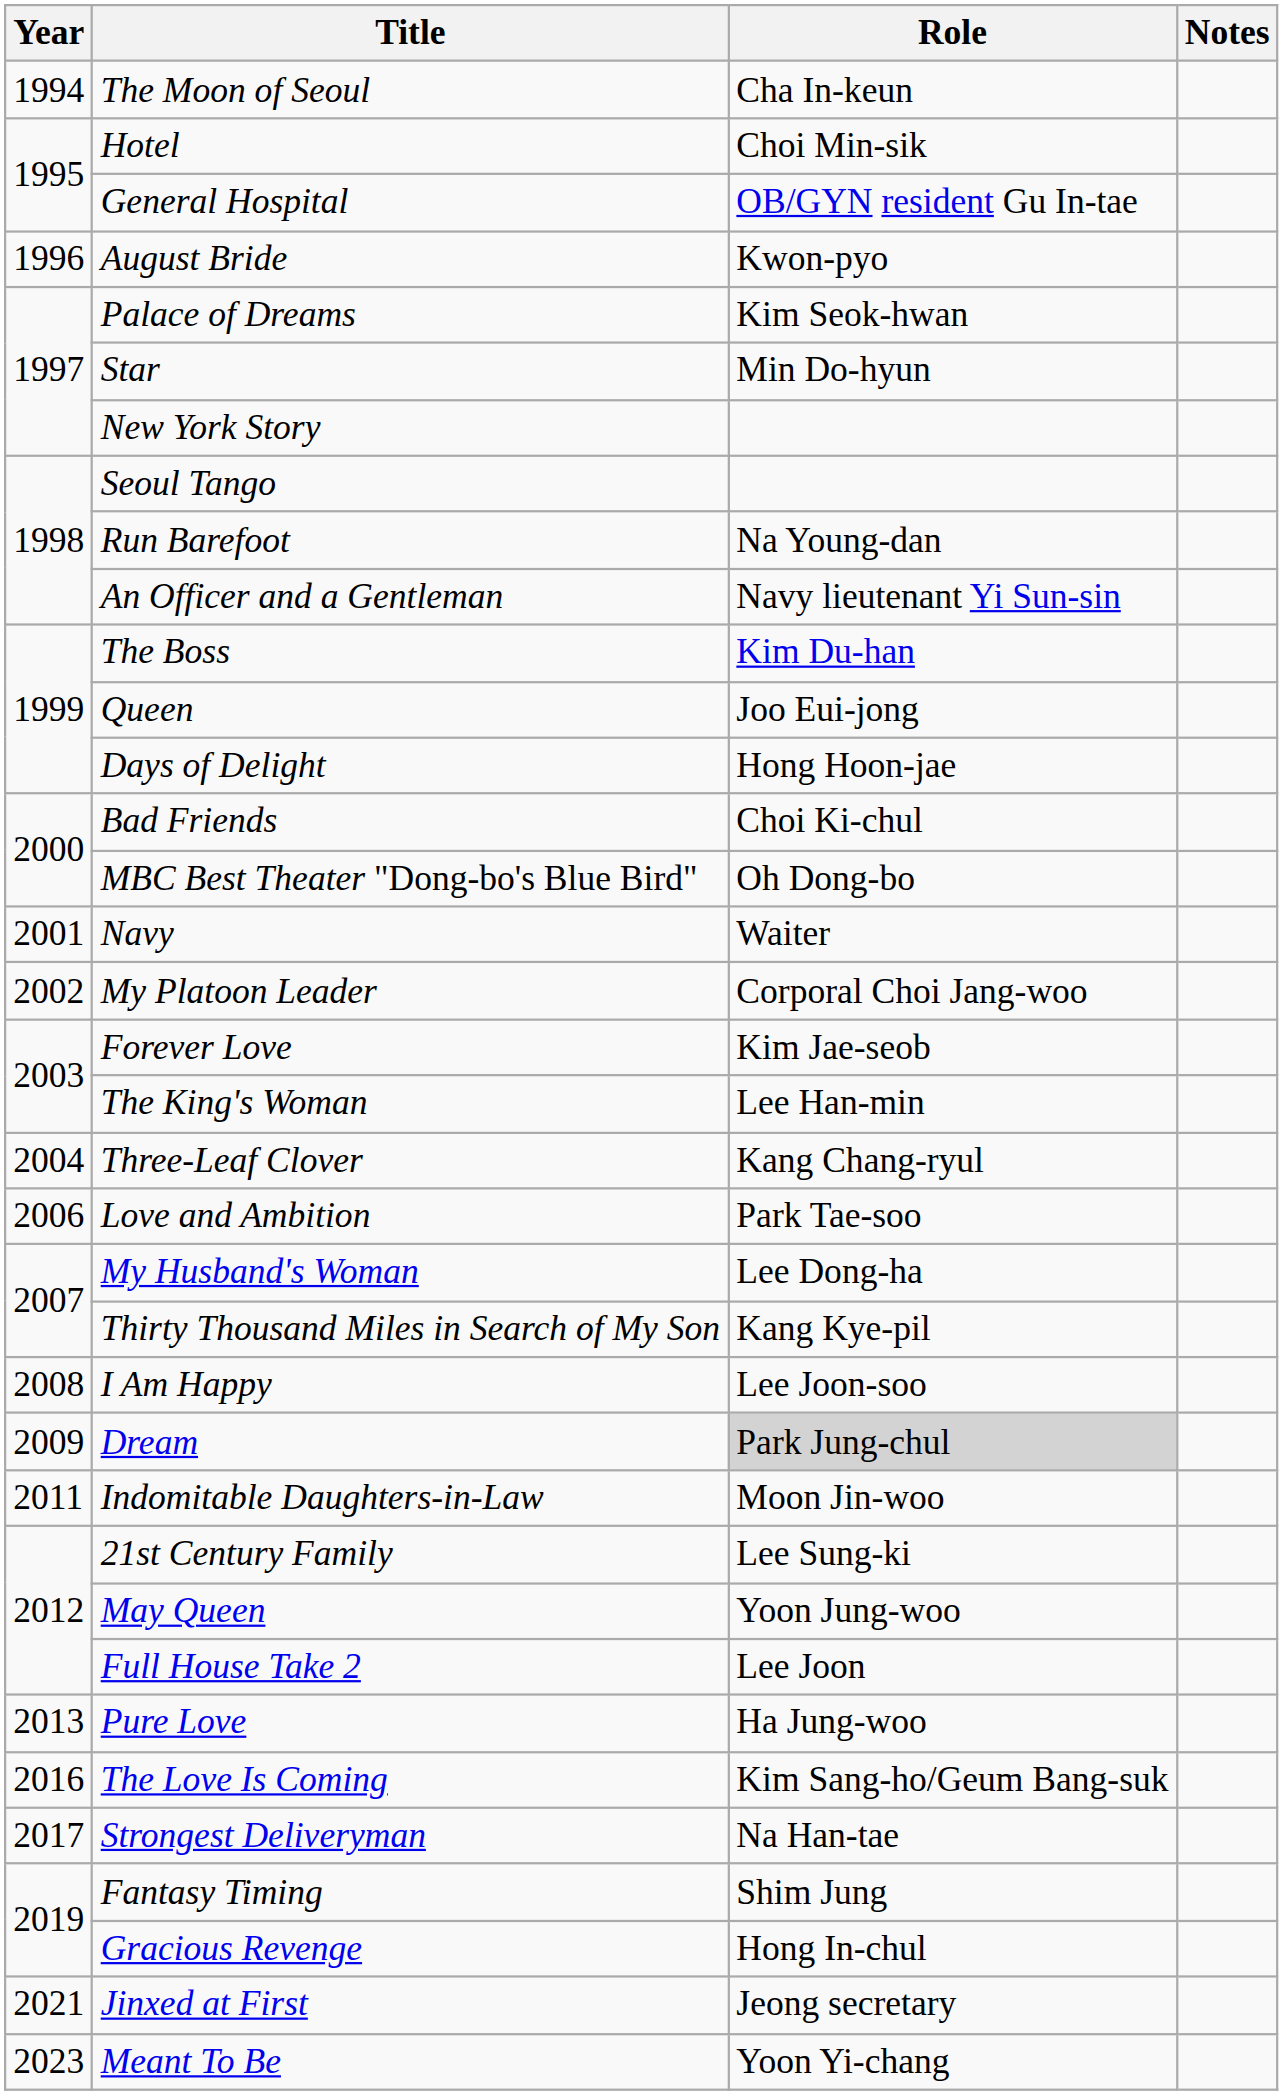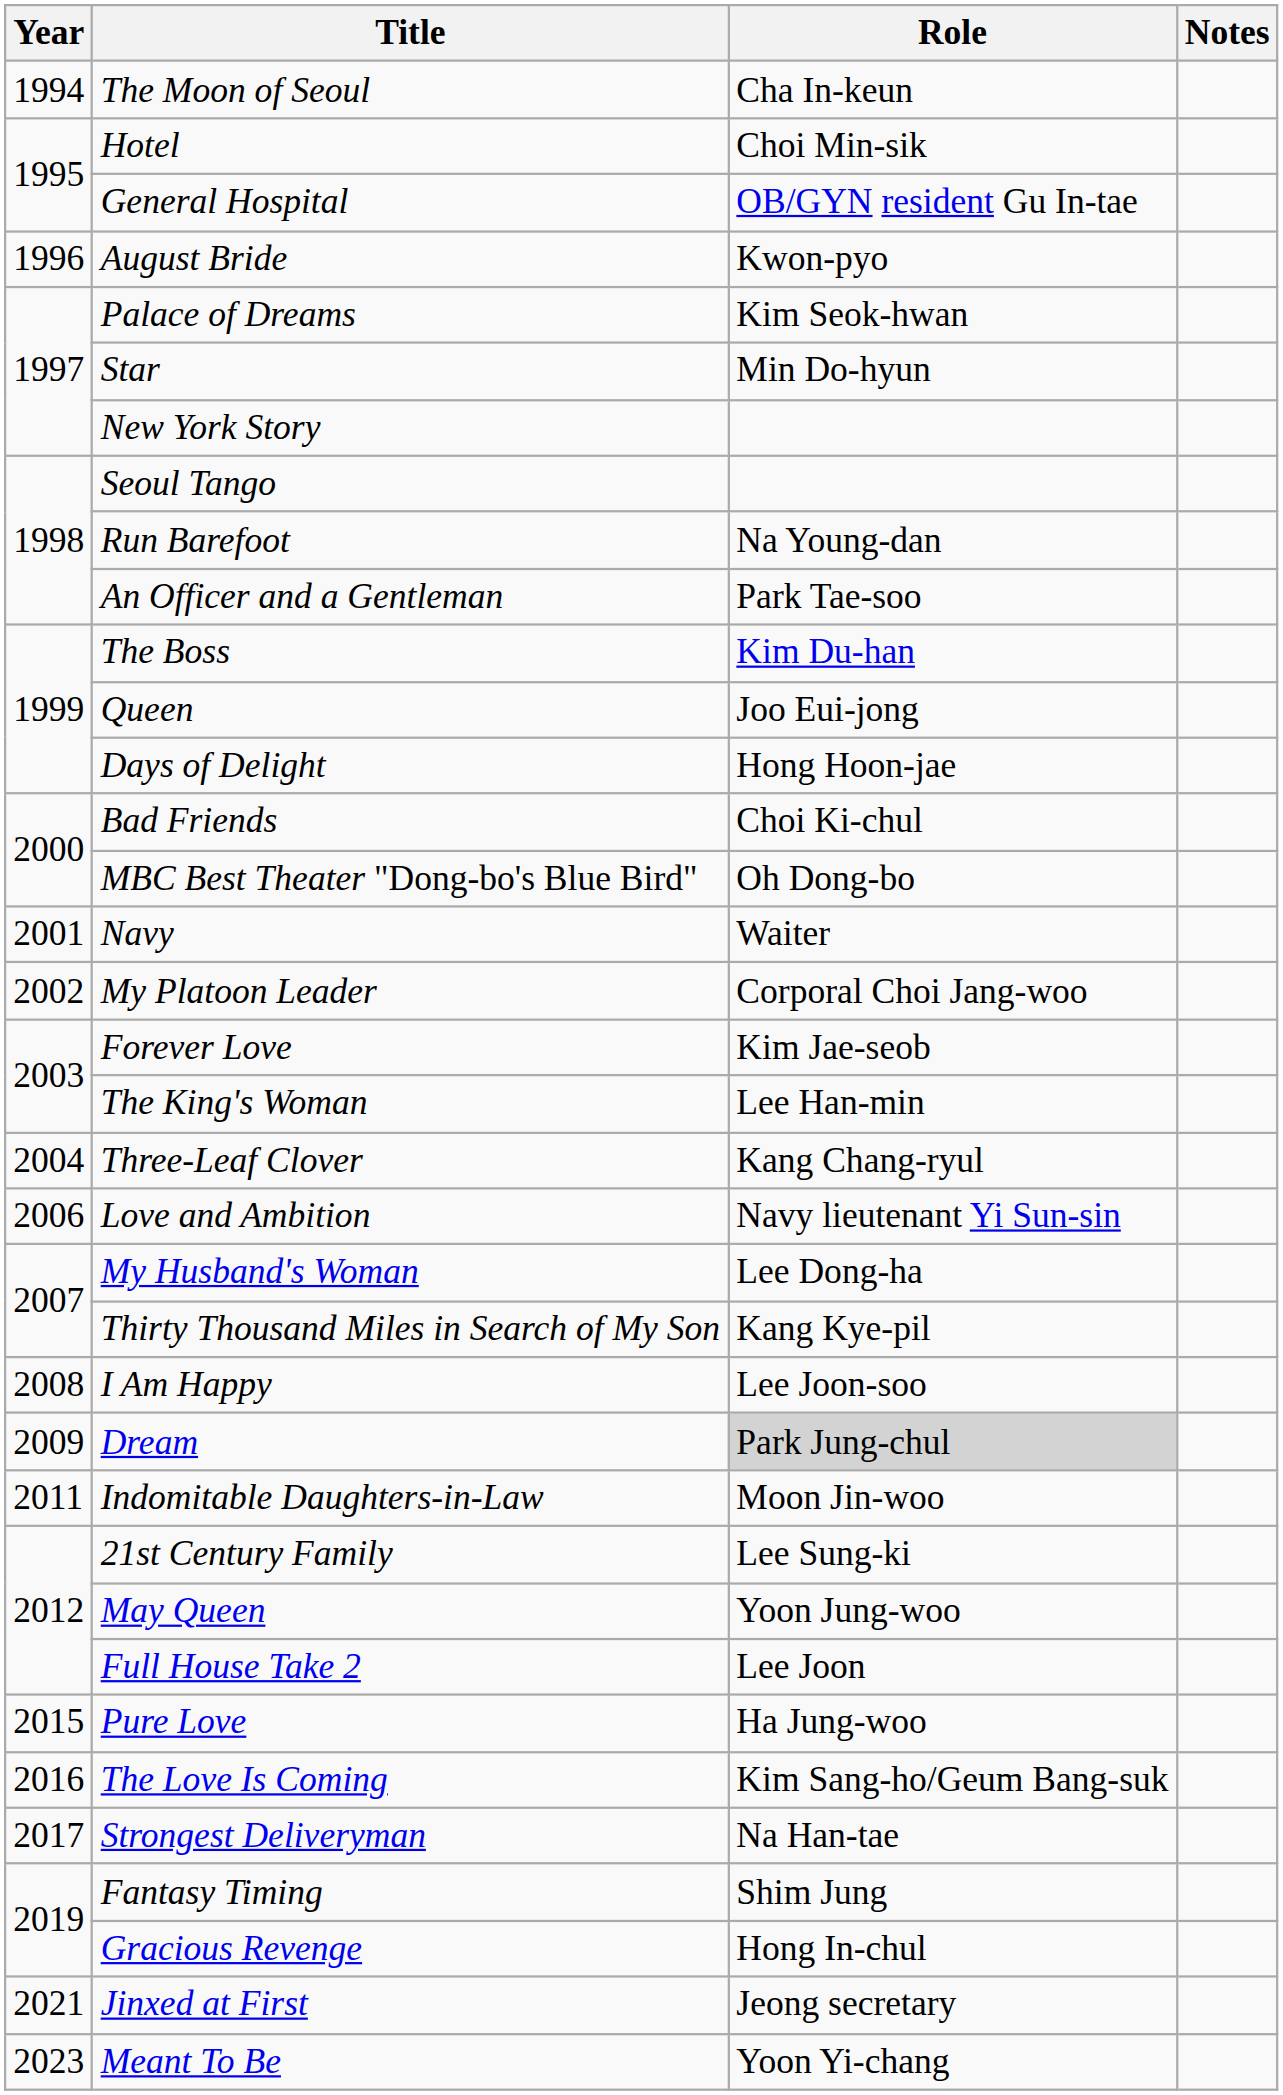An Officer and a Gentleman | Role: Navy lieutenant Yi Sun-sin -> Park Tae-soo
Love and Ambition | Role: Park Tae-soo -> Navy lieutenant Yi Sun-sin
Pure Love | Year: 2013 -> 2015
